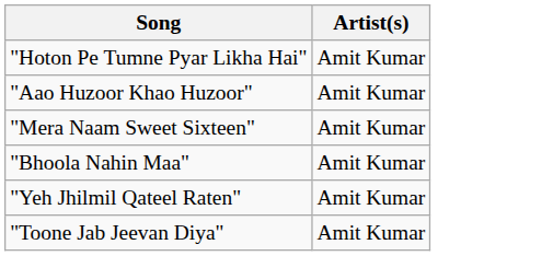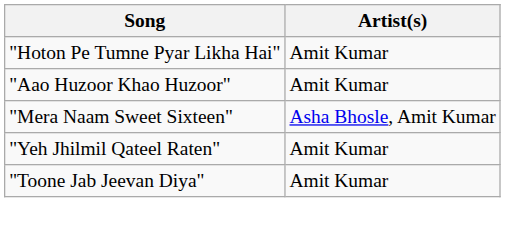"Mera Naam Sweet Sixteen" | Artist(s): Amit Kumar -> Asha Bhosle, Amit Kumar
- row: "Bhoola Nahin Maa" | Amit Kumar
